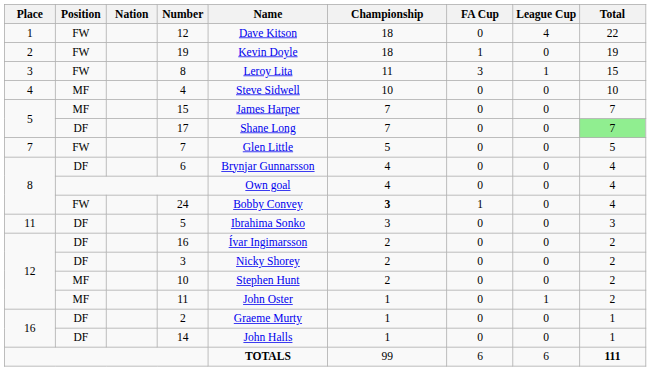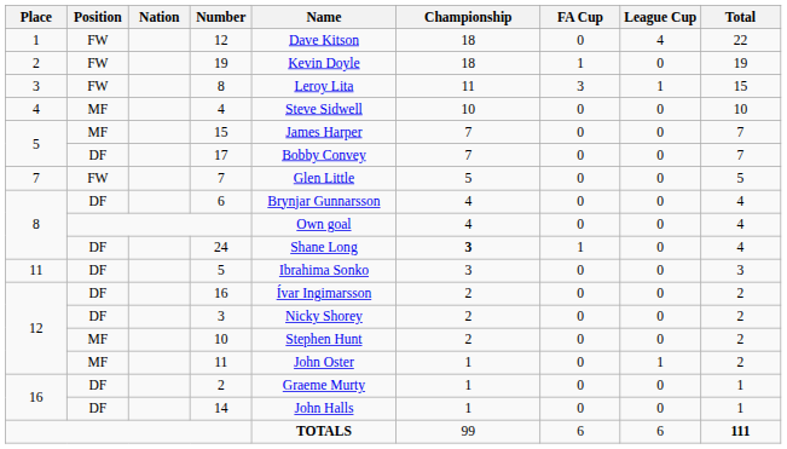17 | Name: Shane Long -> Bobby Convey
17 | Total: lightgreen background -> no background
24 | Position: FW -> DF
24 | Name: Bobby Convey -> Shane Long
